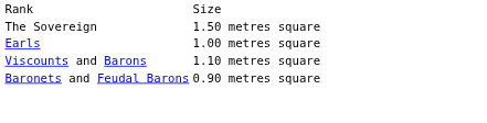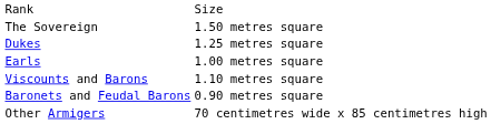+ row: Dukes | 1.25 metres square
+ row: Other Armigers | 70 centimetres wide x 85 centimetres high
